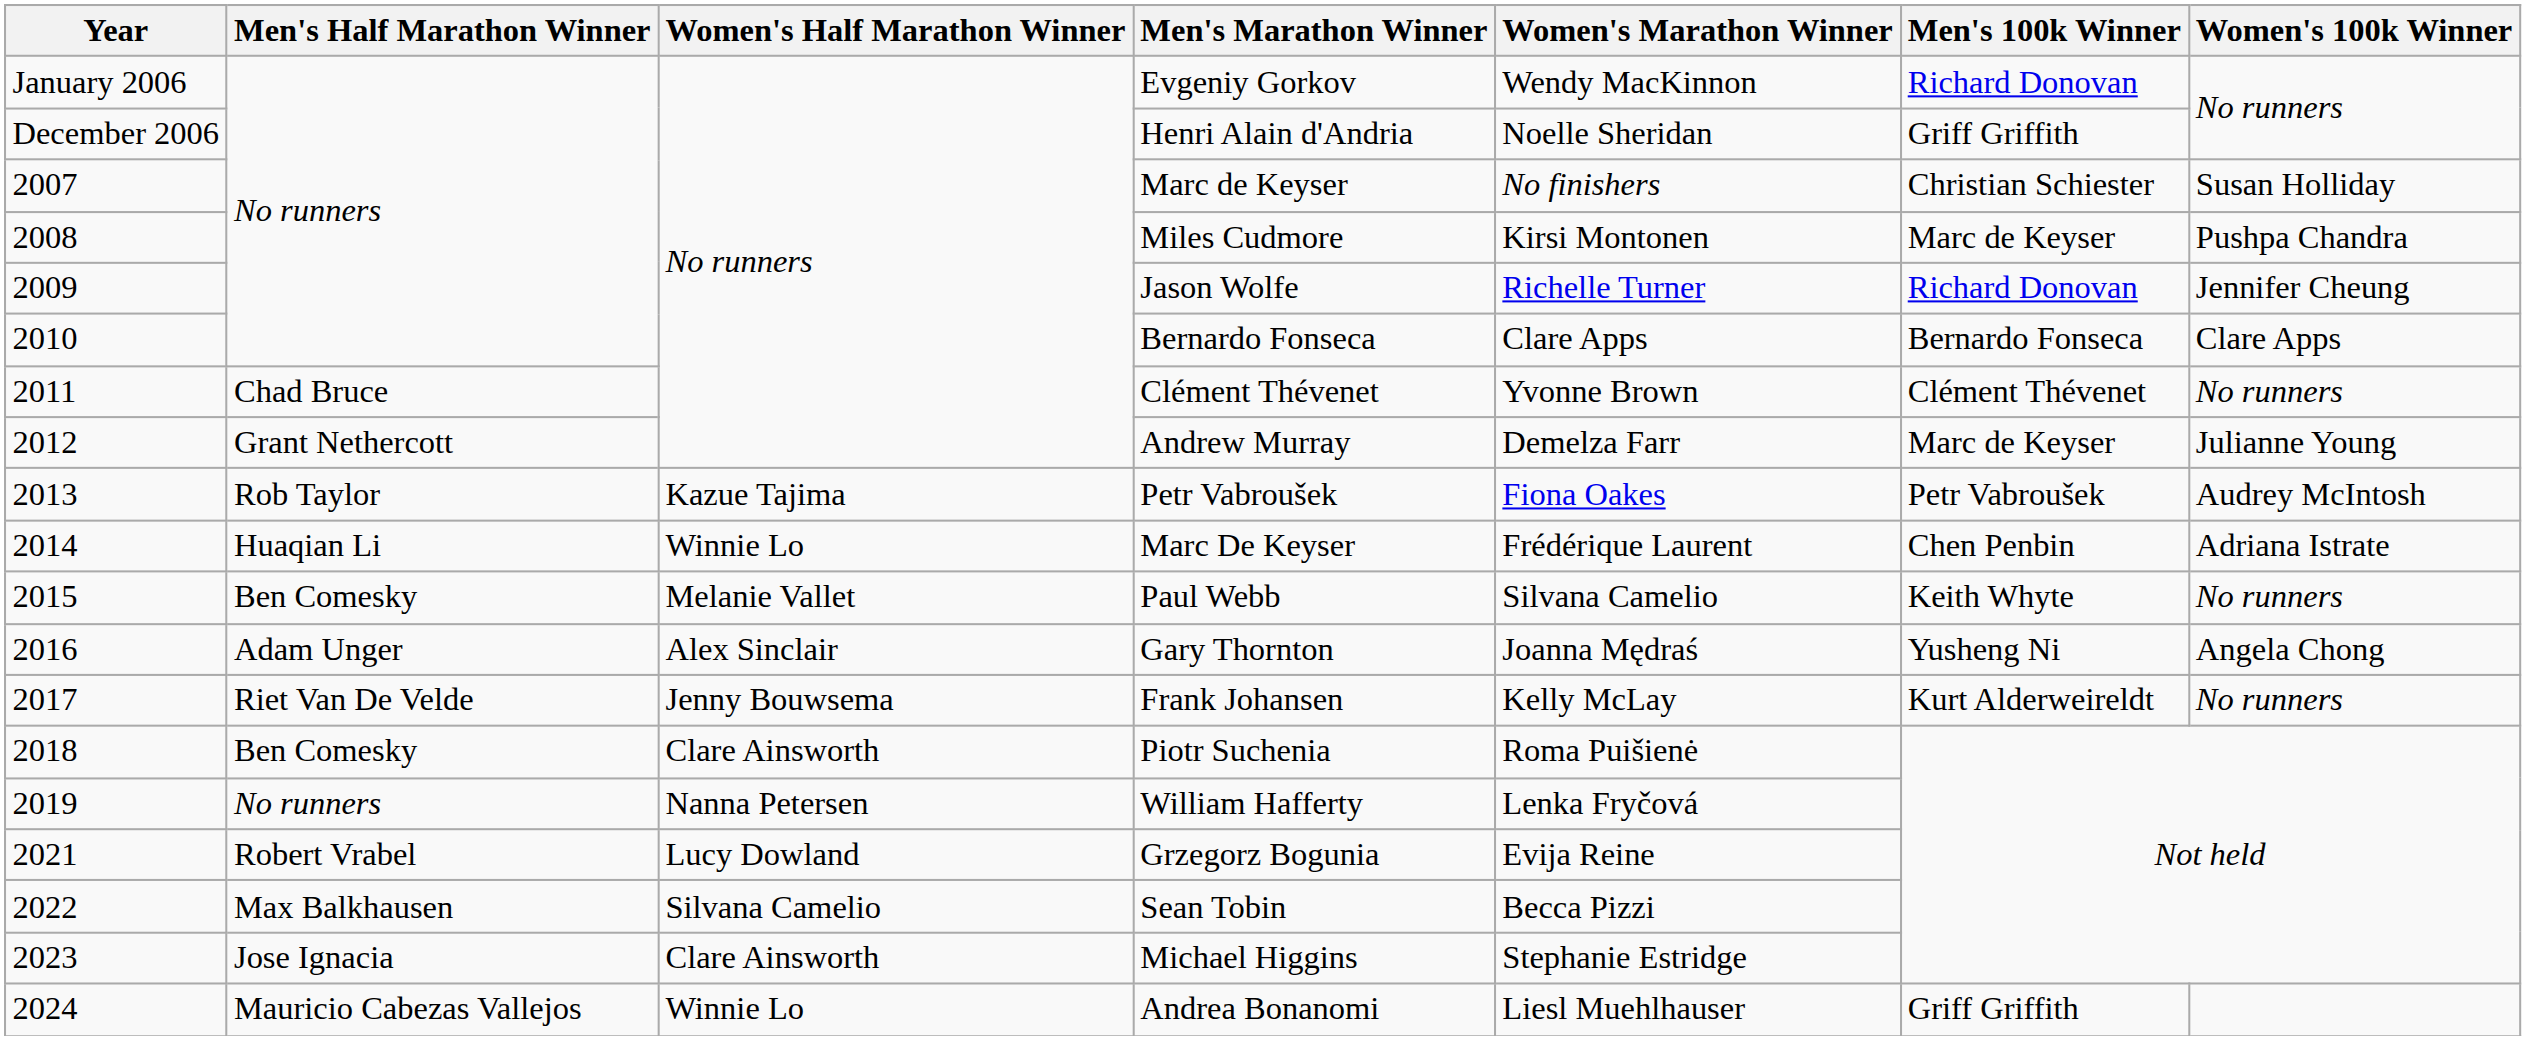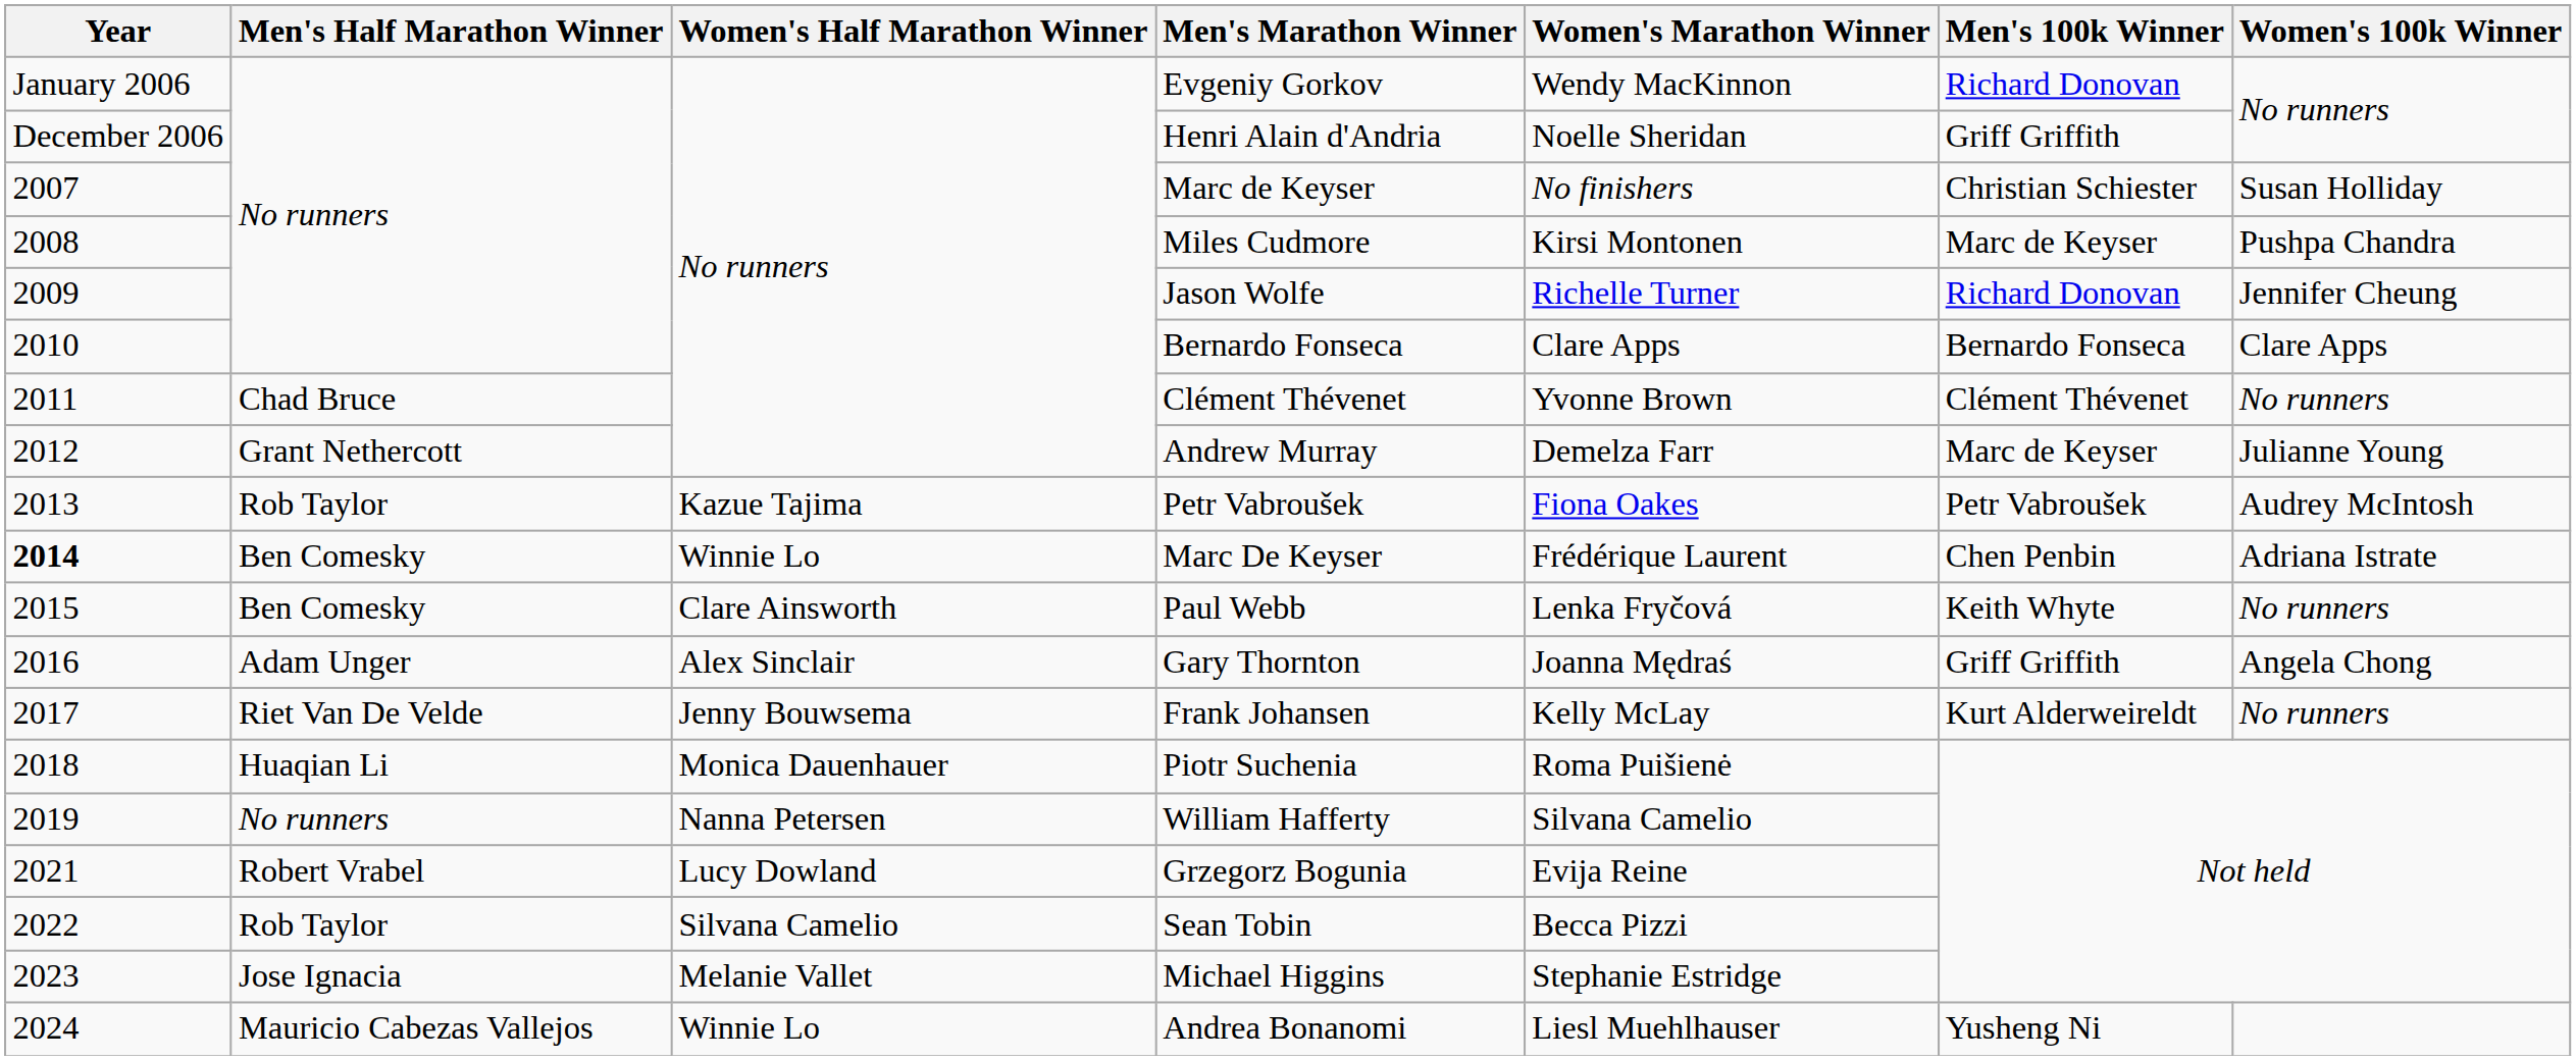Marc De Keyser | Year: normal -> bold
Marc De Keyser | Men's Half Marathon Winner: Huaqian Li -> Ben Comesky
Paul Webb | Women's Half Marathon Winner: Melanie Vallet -> Clare Ainsworth
Paul Webb | Women's Marathon Winner: Silvana Camelio -> Lenka Fryčová
Gary Thornton | Men's 100k Winner: Yusheng Ni -> Griff Griffith
Piotr Suchenia | Men's Half Marathon Winner: Ben Comesky -> Huaqian Li
Piotr Suchenia | Women's Half Marathon Winner: Clare Ainsworth -> Monica Dauenhauer
William Hafferty | Women's Marathon Winner: Lenka Fryčová -> Silvana Camelio
Sean Tobin | Men's Half Marathon Winner: Max Balkhausen -> Rob Taylor
Michael Higgins | Women's Half Marathon Winner: Clare Ainsworth -> Melanie Vallet
Andrea Bonanomi | Men's 100k Winner: Griff Griffith -> Yusheng Ni
